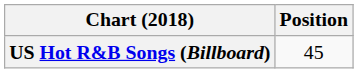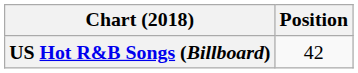US Hot R&B Songs (Billboard) | Position: 45 -> 42
